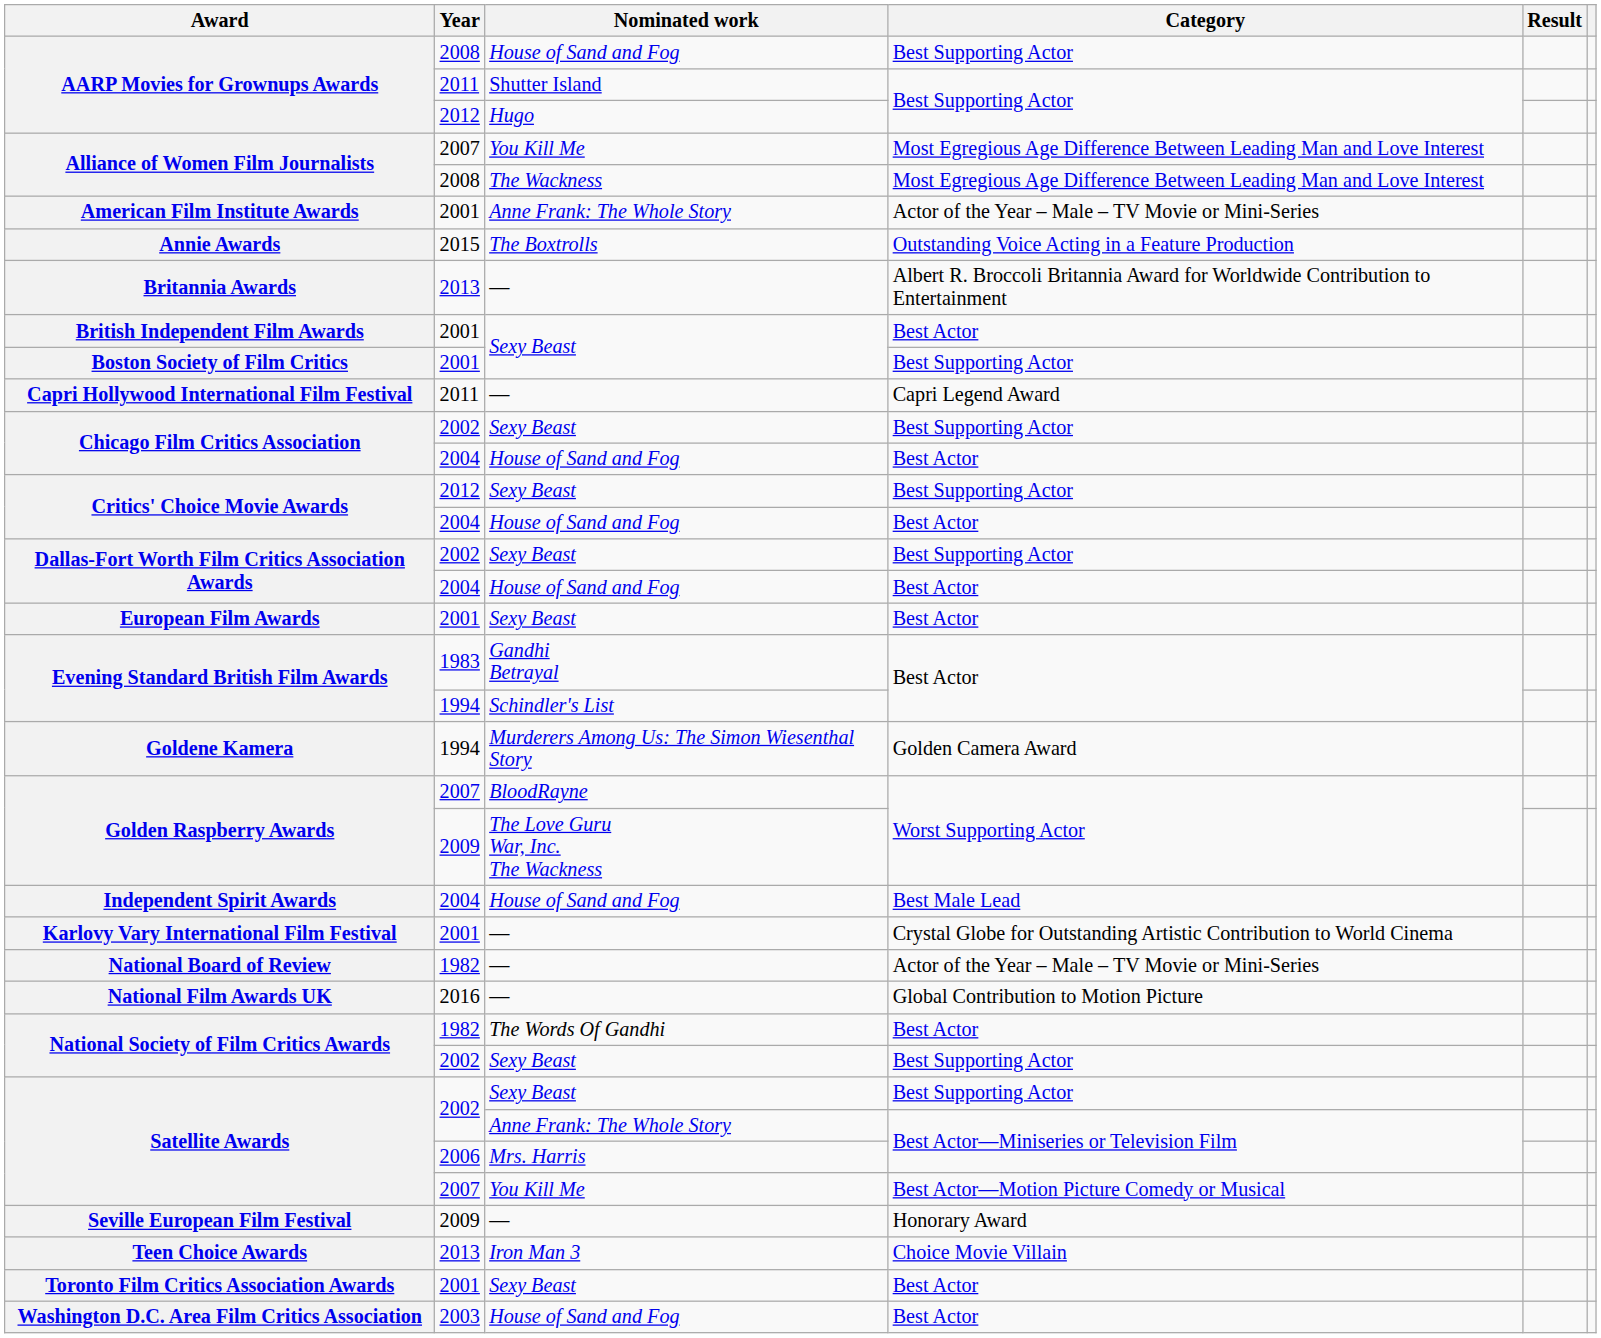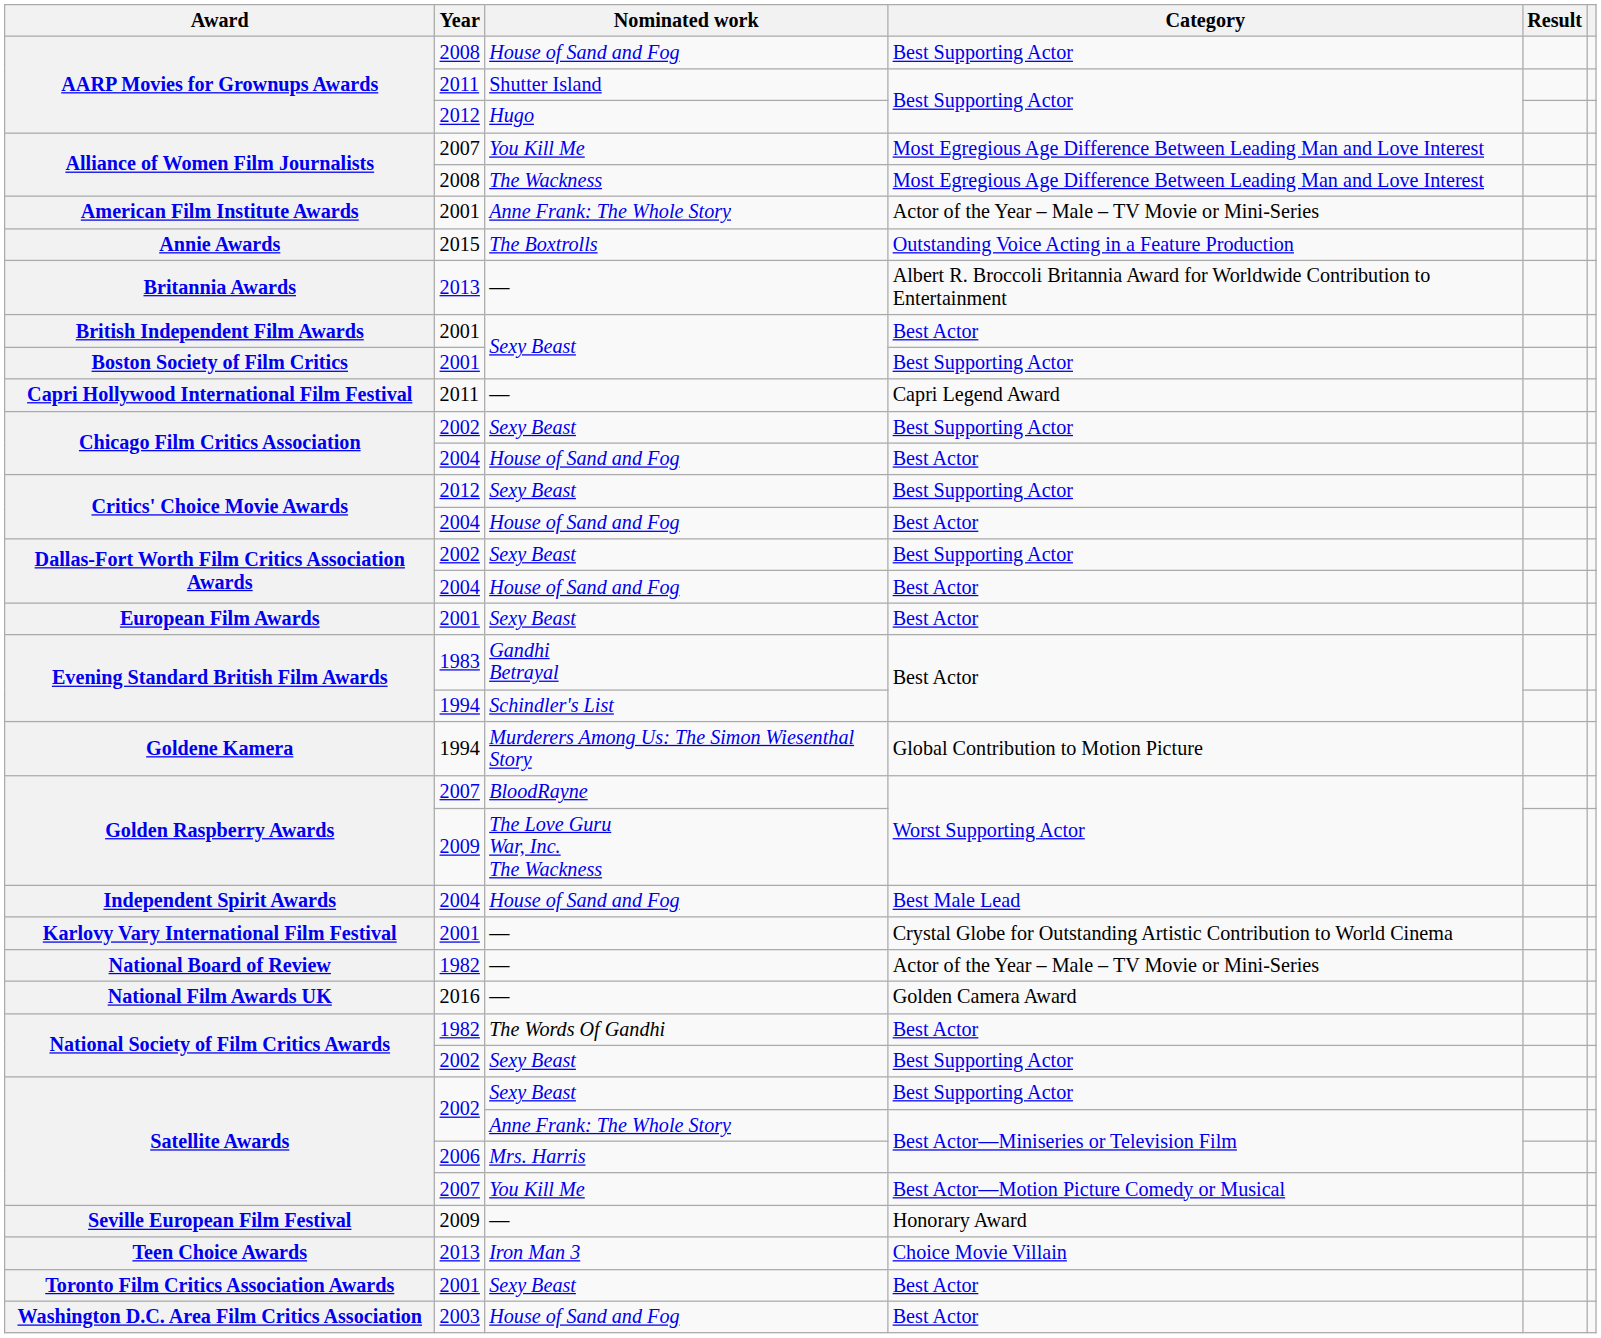Goldene Kamera | Category: Golden Camera Award -> Global Contribution to Motion Picture
National Film Awards UK | Category: Global Contribution to Motion Picture -> Golden Camera Award
